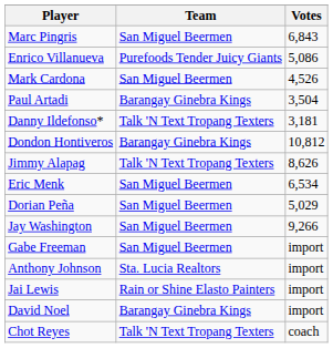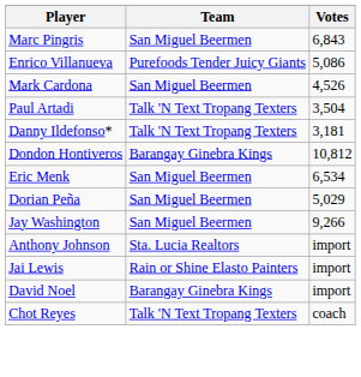Paul Artadi | Team: Barangay Ginebra Kings -> Talk 'N Text Tropang Texters
- row: Jimmy Alapag | Talk 'N Text Tropang Texters | 8,626
- row: Gabe Freeman | San Miguel Beermen | import
